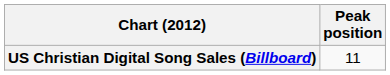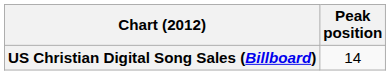US Christian Digital Song Sales (Billboard) | Peak position: 11 -> 14
